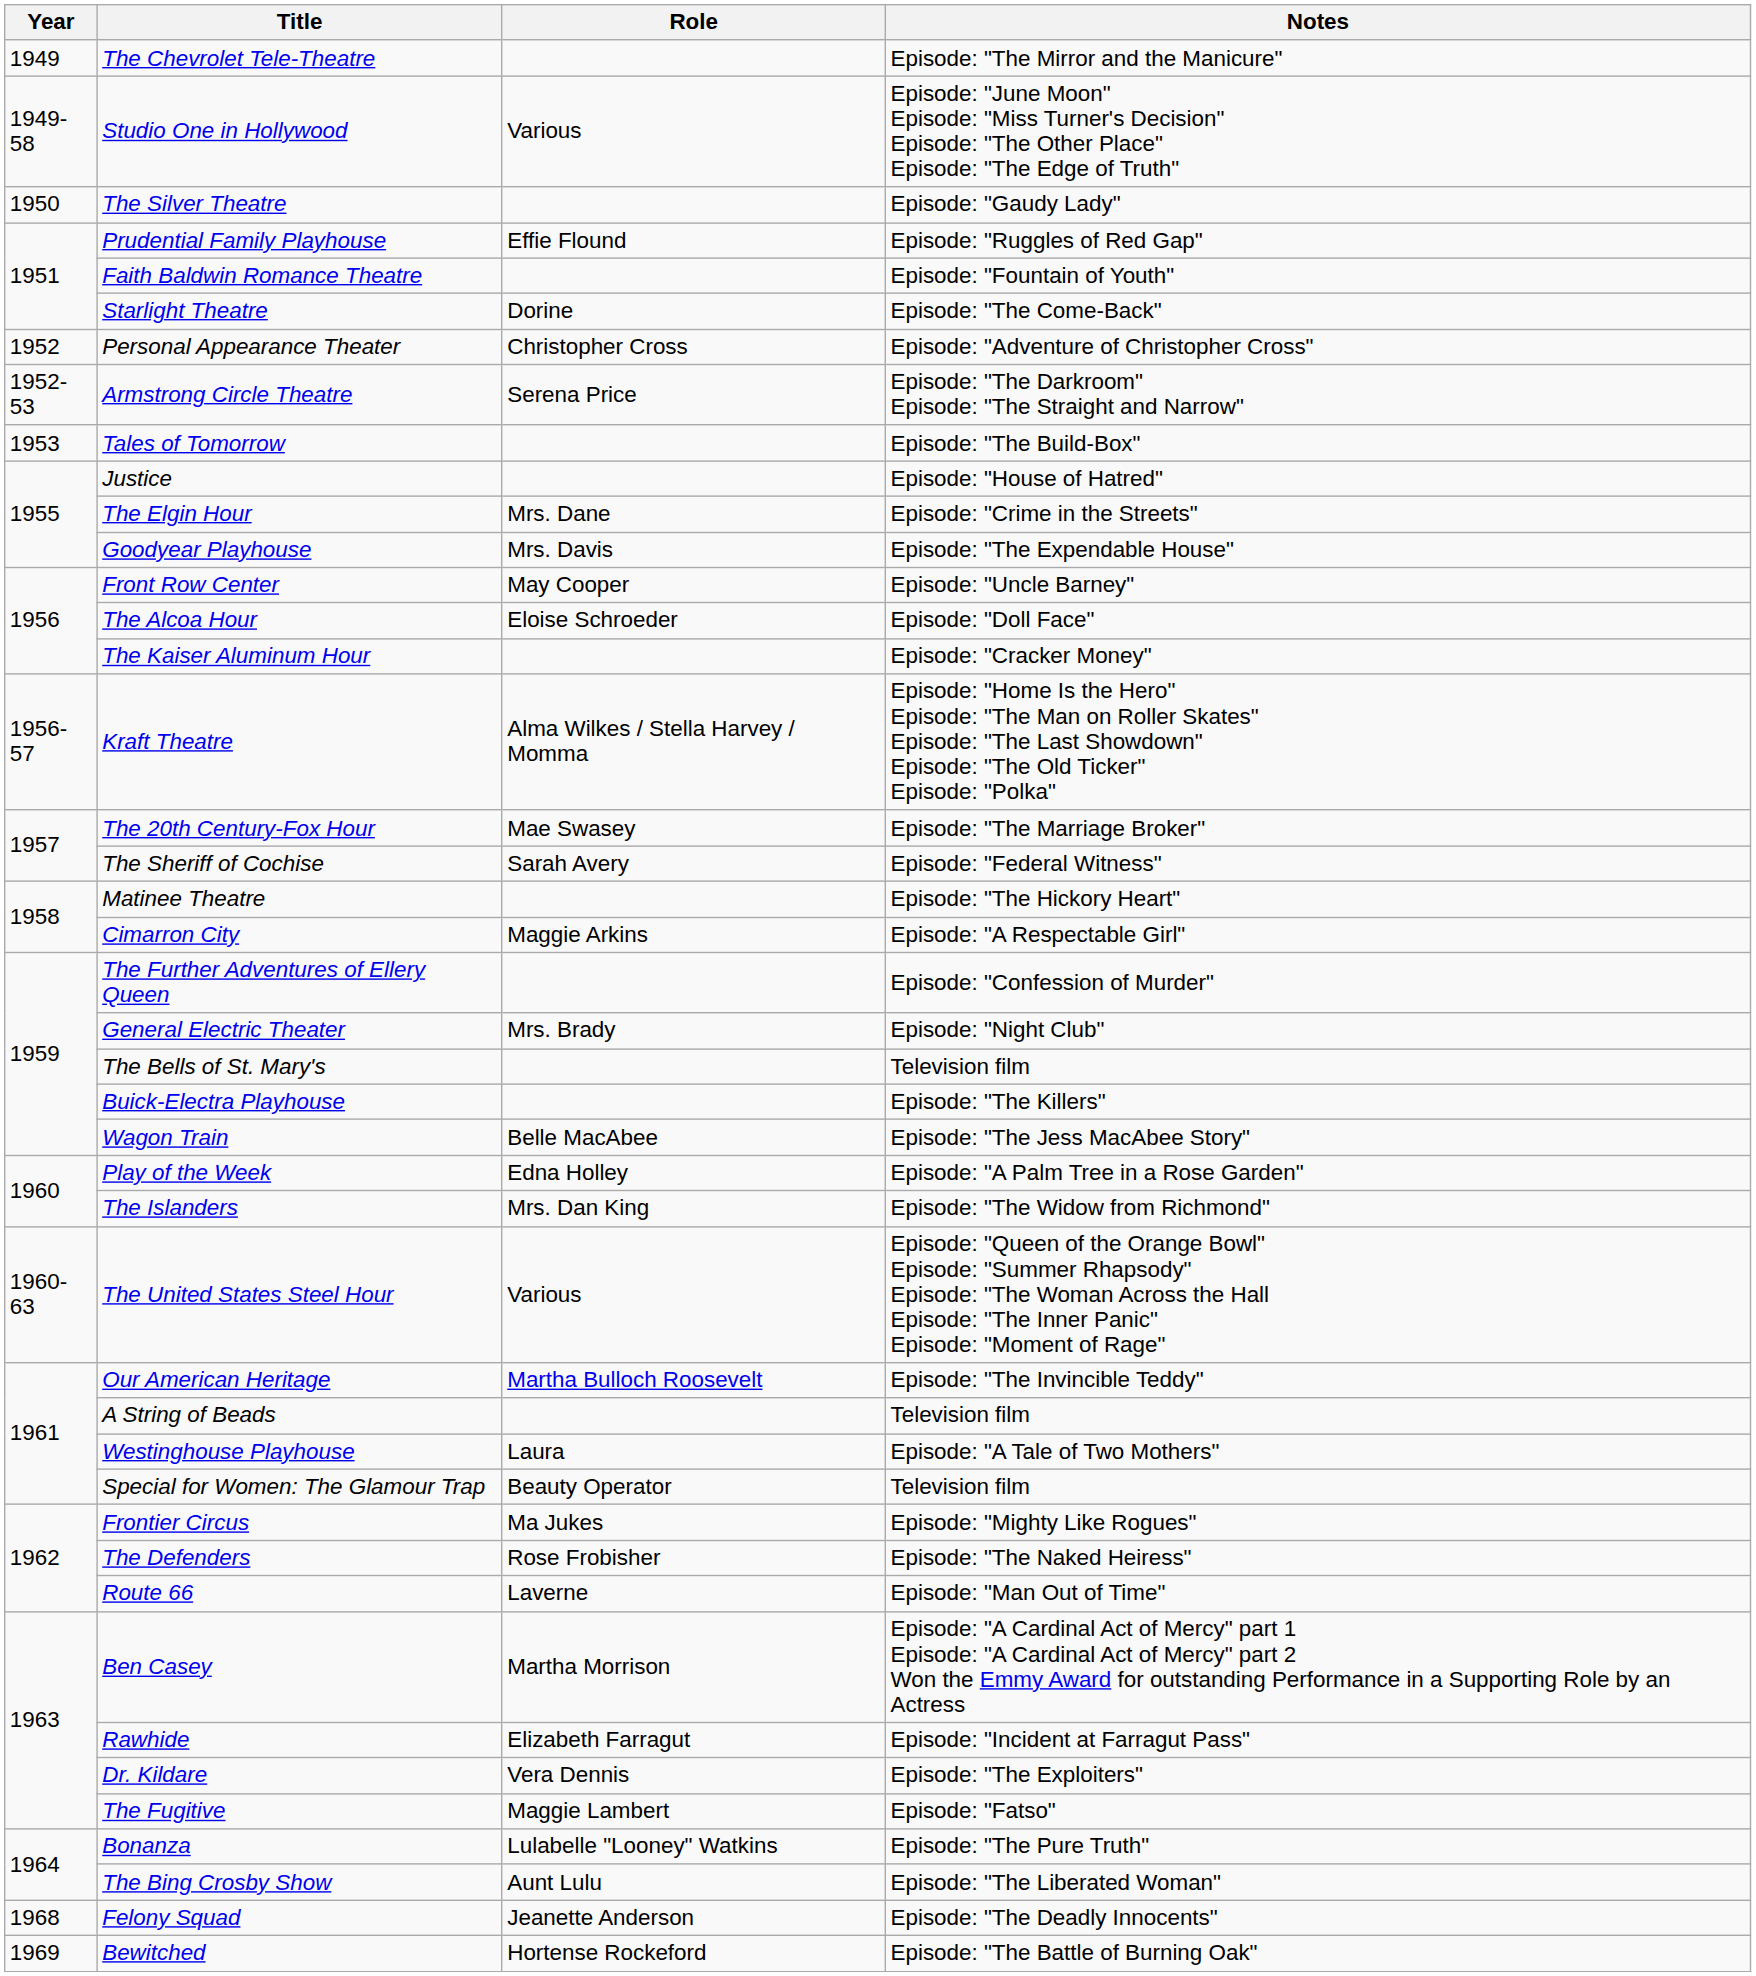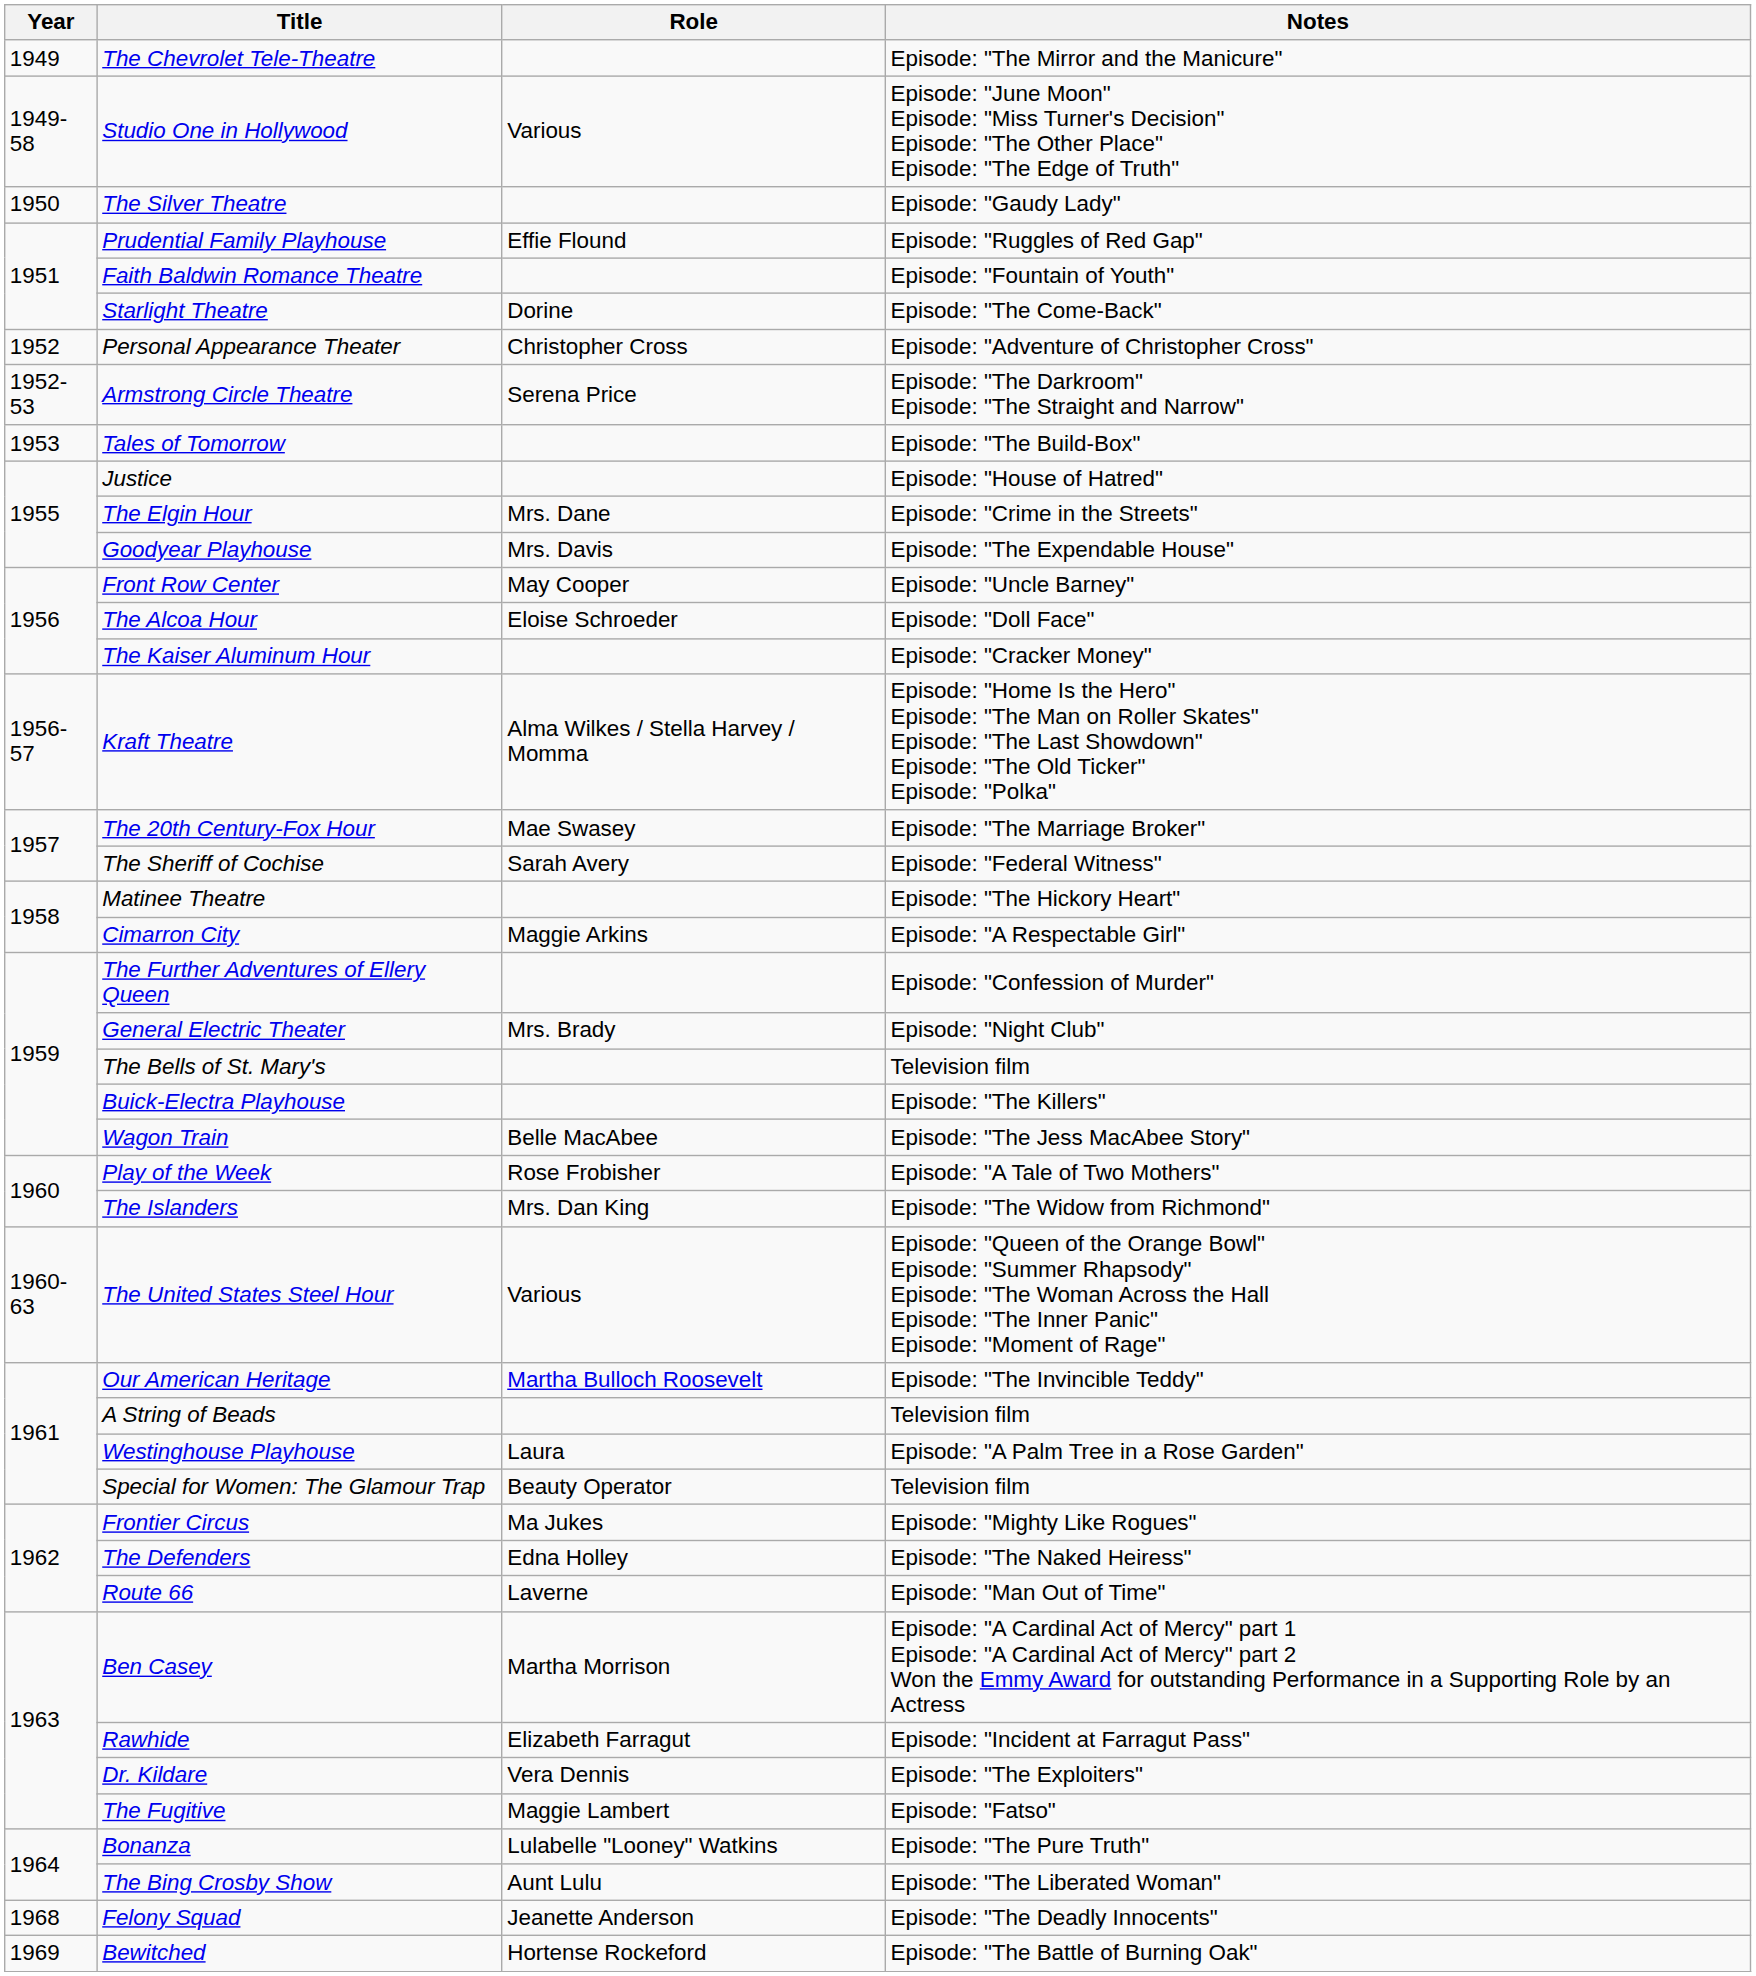Play of the Week | Role: Edna Holley -> Rose Frobisher
Play of the Week | Notes: Episode: "A Palm Tree in a Rose Garden" -> Episode: "A Tale of Two Mothers"
Westinghouse Playhouse | Notes: Episode: "A Tale of Two Mothers" -> Episode: "A Palm Tree in a Rose Garden"
The Defenders | Role: Rose Frobisher -> Edna Holley
